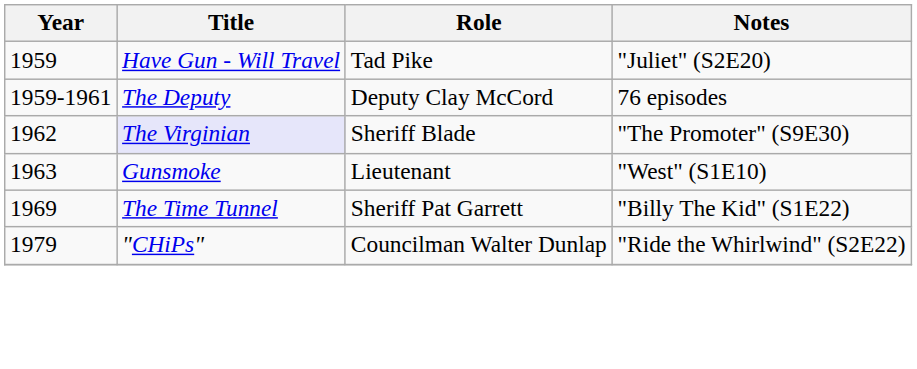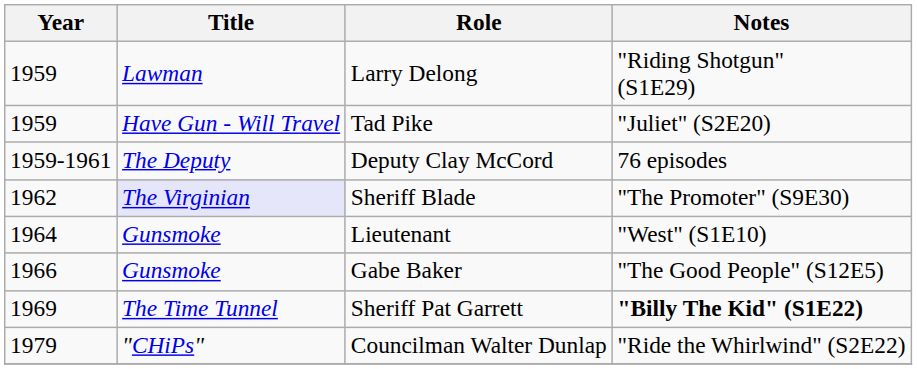+ row: 1959 | Lawman | Larry Delong | "Riding Shotgun" (S1E29)
Lieutenant | Year: 1963 -> 1964
+ row: 1966 | Gunsmoke | Gabe Baker | "The Good People" (S12E5)
Sheriff Pat Garrett | Notes: normal -> bold
